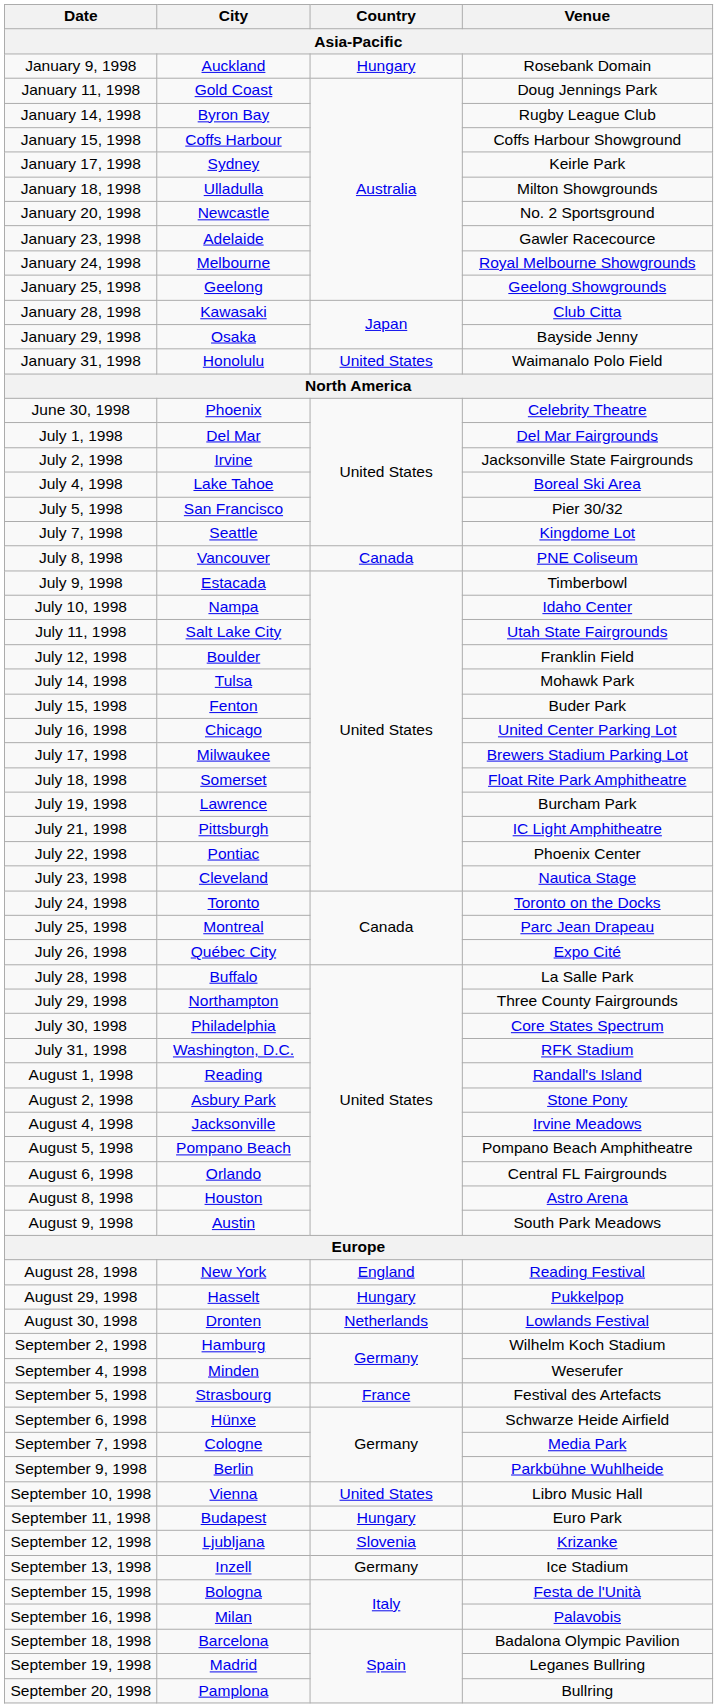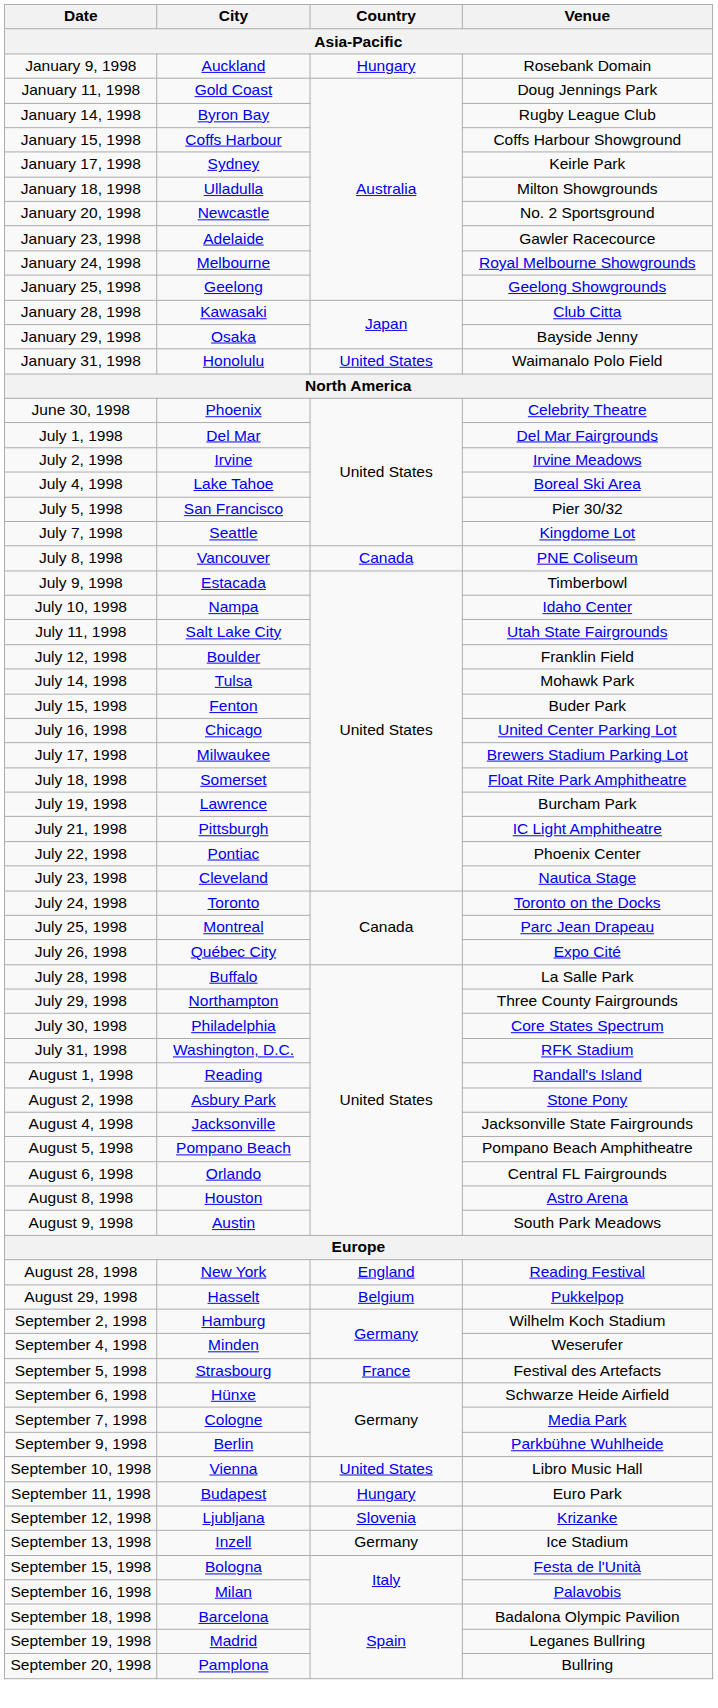July 2, 1998 | Venue: Jacksonville State Fairgrounds -> Irvine Meadows
August 4, 1998 | Venue: Irvine Meadows -> Jacksonville State Fairgrounds
August 29, 1998 | Country: Hungary -> Belgium
- row: August 30, 1998 | Dronten | Netherlands | Lowlands Festival
